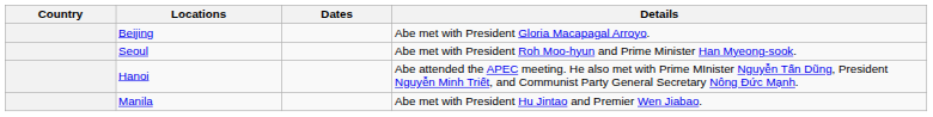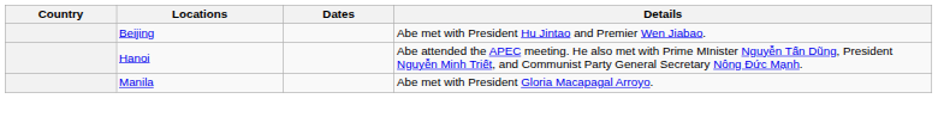Beijing | Details: Abe met with President Gloria Macapagal Arroyo. -> Abe met with President Hu Jintao and Premier Wen Jiabao.
- row: Seoul | Abe met with President Roh Moo-hyun and Prime Minister Han Myeong-sook.
Manila | Details: Abe met with President Hu Jintao and Premier Wen Jiabao. -> Abe met with President Gloria Macapagal Arroyo.
